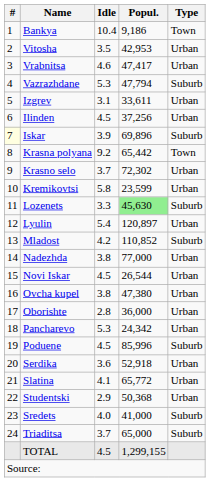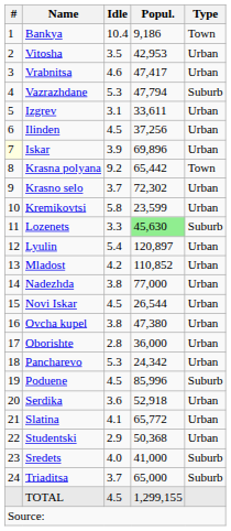Iskar | Type: Suburb -> Urban
Mladost | Type: Suburb -> Urban
